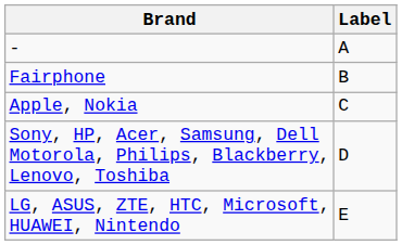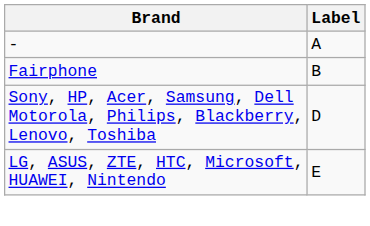- row: Apple, Nokia | C
